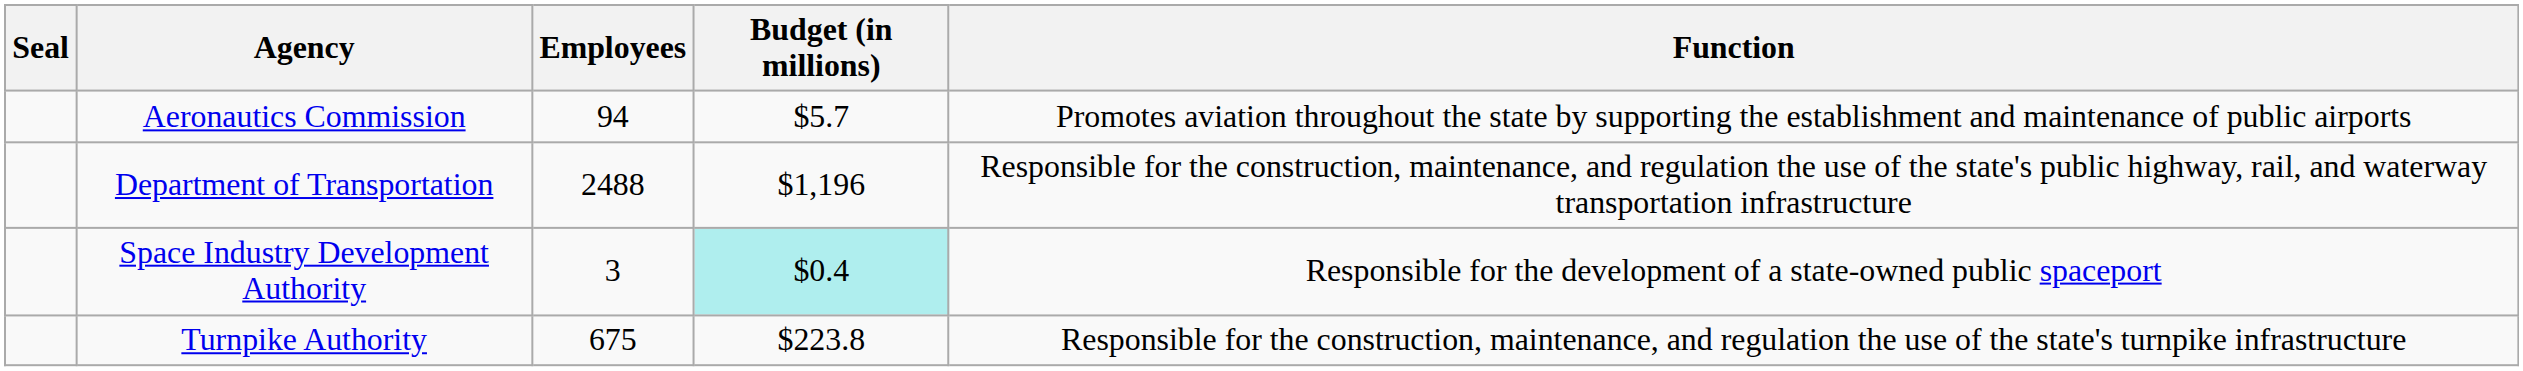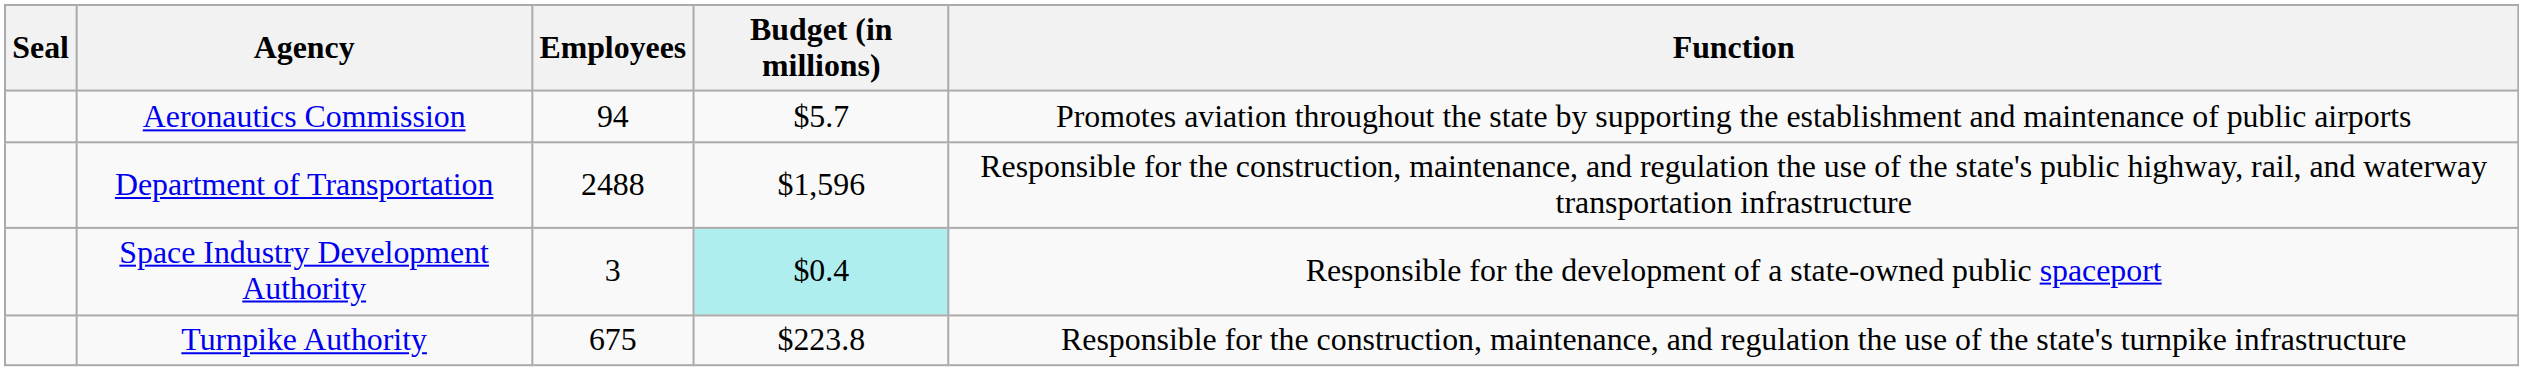Department of Transportation | Budget (in millions): $1,196 -> $1,596
